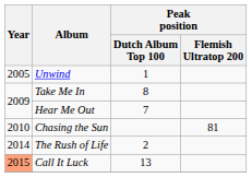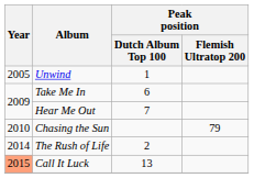Take Me In | Peak position / Dutch Album Top 100: 8 -> 6
Chasing the Sun | Peak position / Flemish Ultratop 200: 81 -> 79
